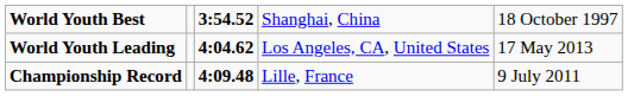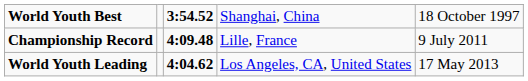rows swapped: Championship Record <-> World Youth Leading
